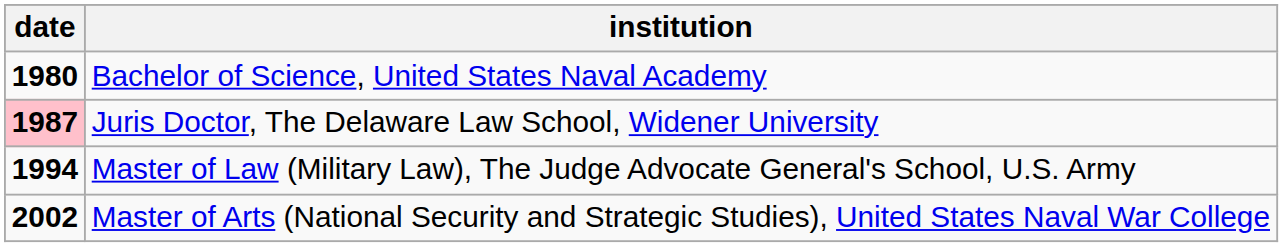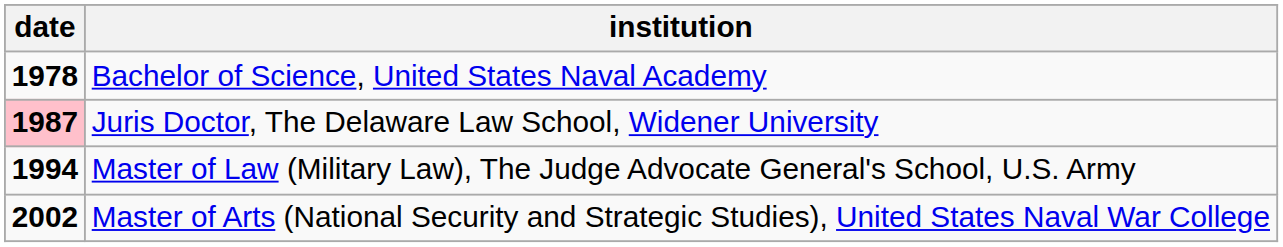Bachelor of Science, United States Naval Academy | date: 1980 -> 1978
